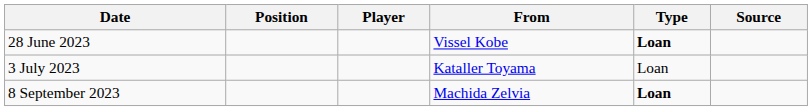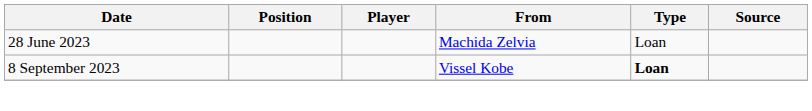28 June 2023 | From: Vissel Kobe -> Machida Zelvia
28 June 2023 | Type: bold -> normal
- row: 3 July 2023 | Kataller Toyama | Loan
8 September 2023 | From: Machida Zelvia -> Vissel Kobe
